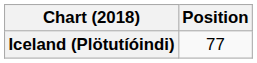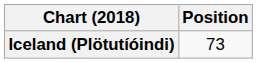Iceland (Plötutíóindi) | Position: 77 -> 73
